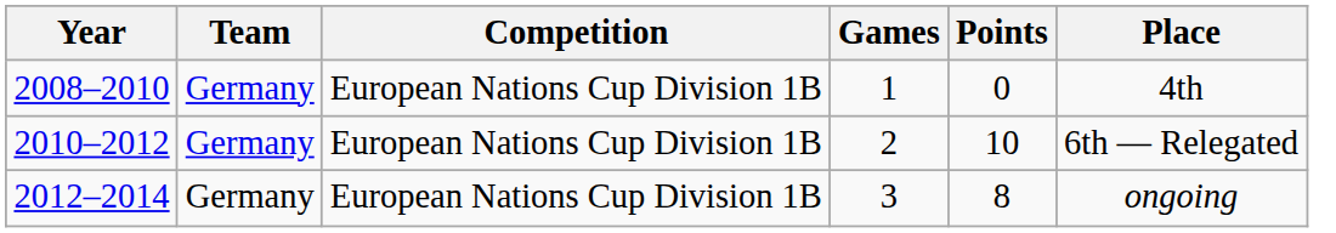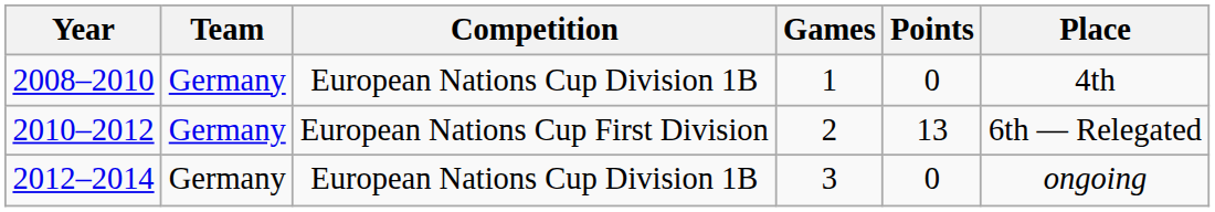2010–2012 | Competition: European Nations Cup Division 1B -> European Nations Cup First Division
2010–2012 | Points: 10 -> 13
2012–2014 | Points: 8 -> 0
